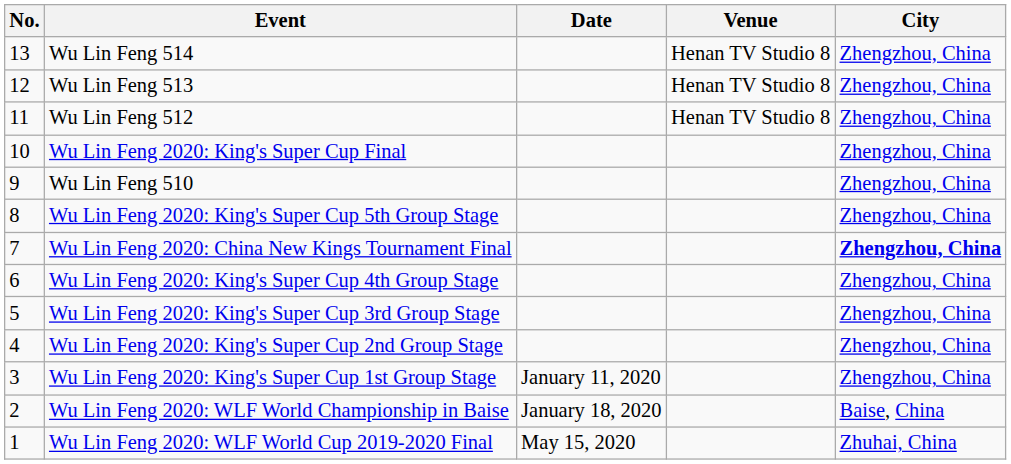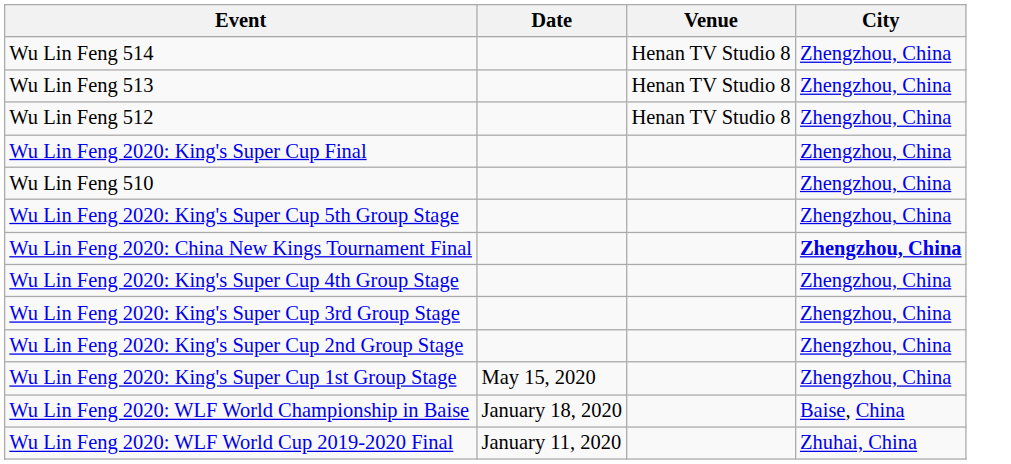- column: No. | 13 | 12 | 11 | 10 | 9 | 8 | 7 | 6 | 5 | 4 | 3 | 2 | 1
Wu Lin Feng 2020: King's Super Cup 1st Group Stage | Date: January 11, 2020 -> May 15, 2020
Wu Lin Feng 2020: WLF World Cup 2019-2020 Final | Date: May 15, 2020 -> January 11, 2020
